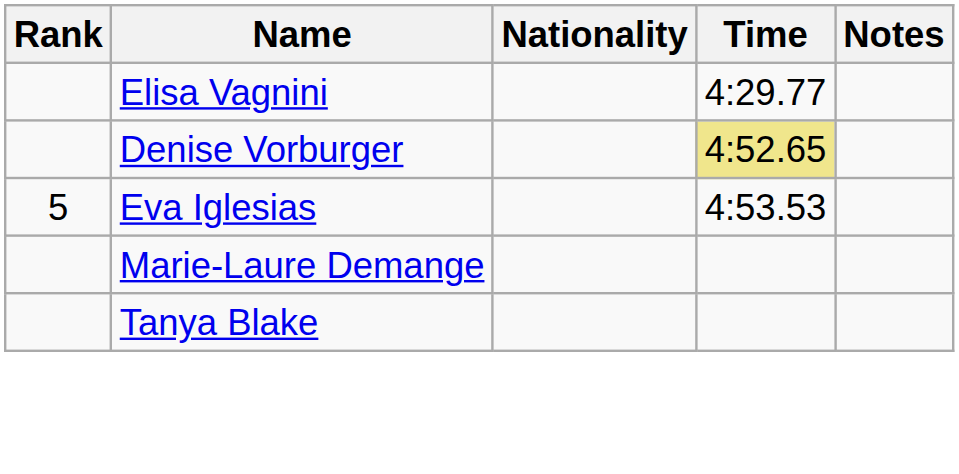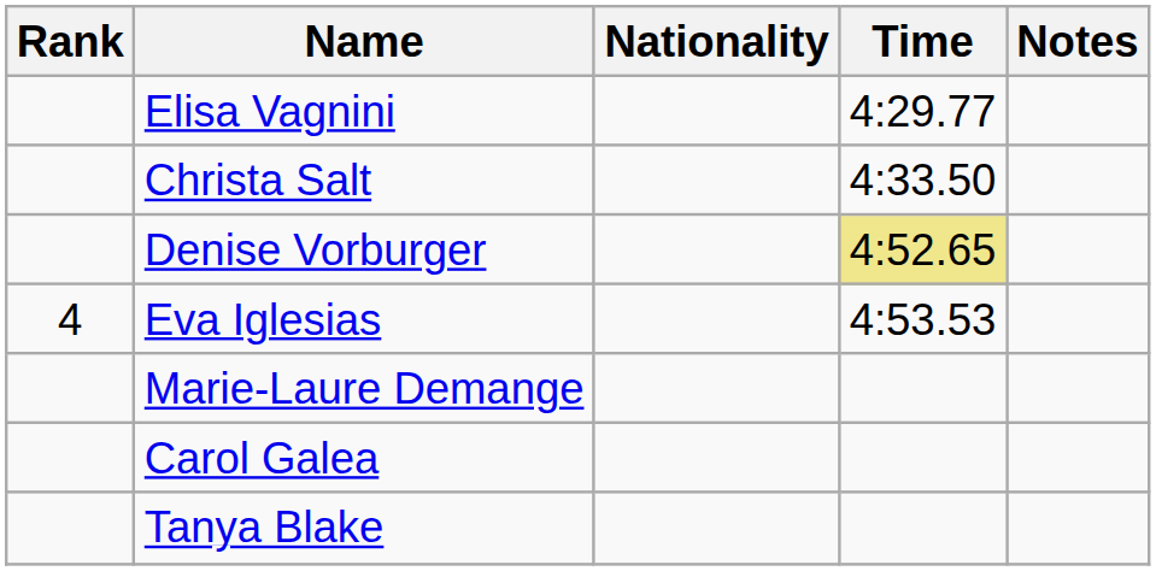+ row: Christa Salt | 4:33.50
Eva Iglesias | Rank: 5 -> 4
+ row: Carol Galea
